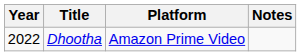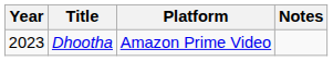Dhootha | Year: 2022 -> 2023
